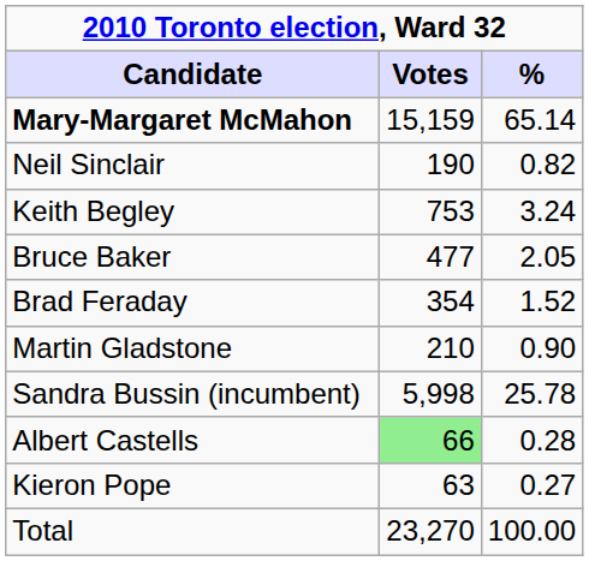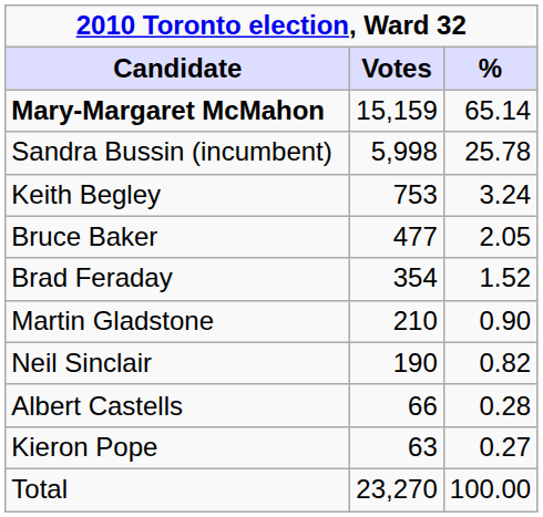rows swapped: Sandra Bussin (incumbent) <-> Neil Sinclair
Albert Castells | Votes: lightgreen background -> no background
